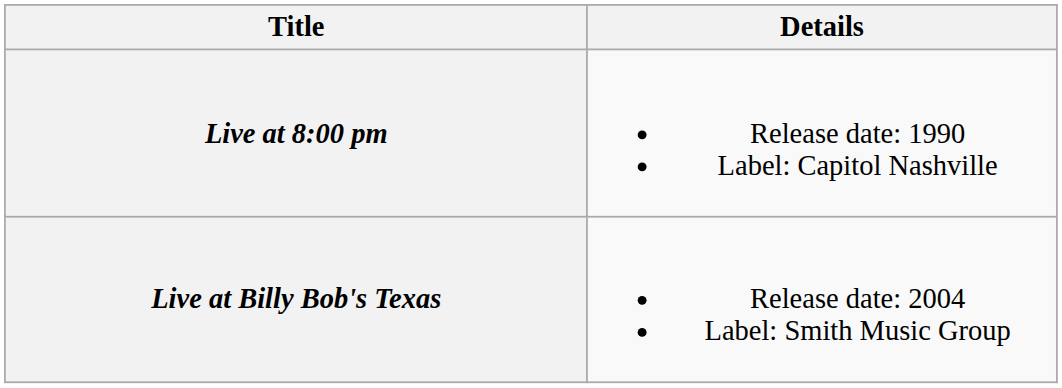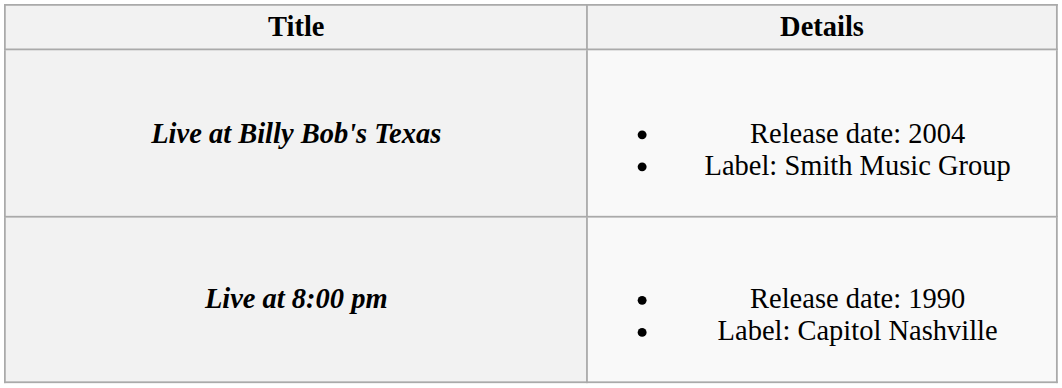rows swapped: Live at 8:00 pm <-> Live at Billy Bob's Texas
